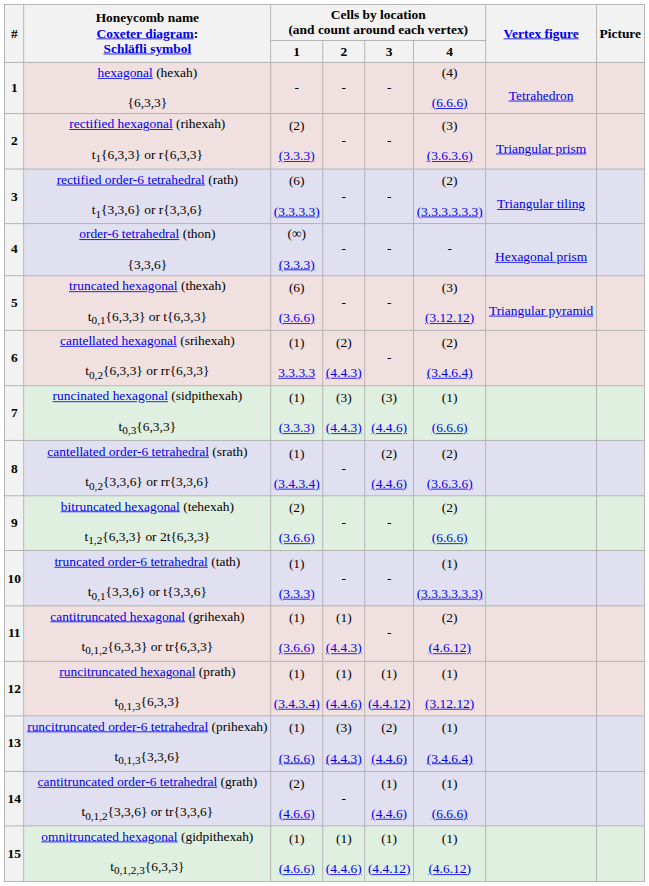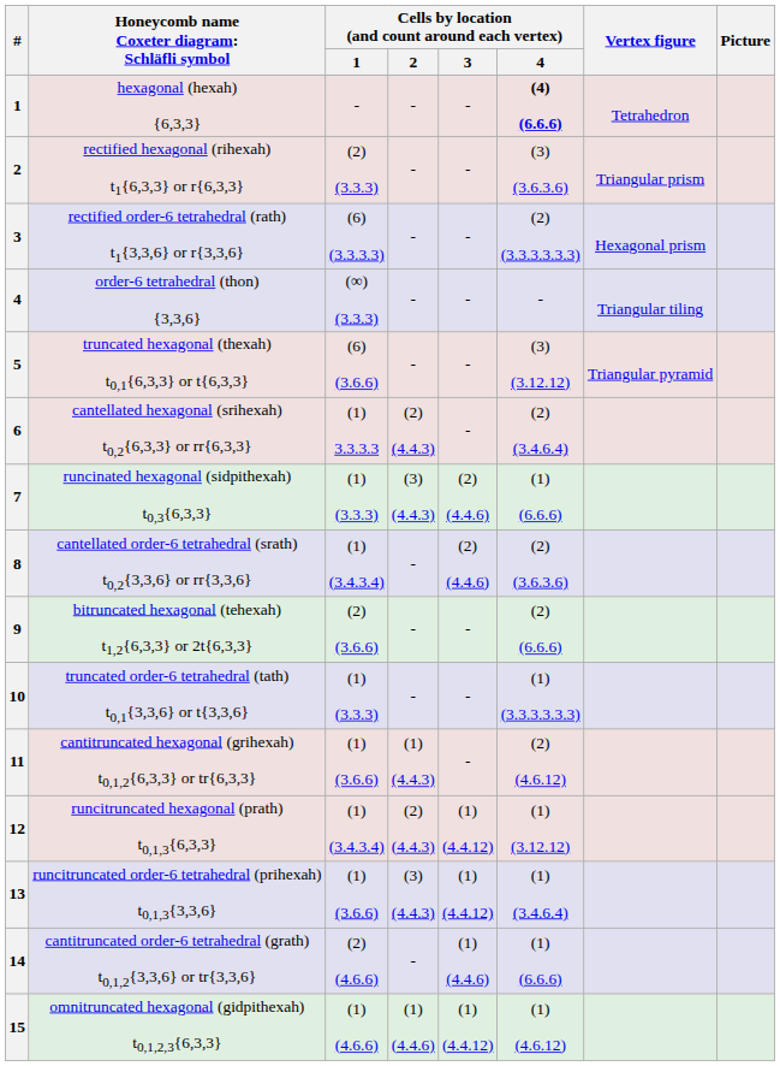hexagonal (hexah) {6,3,3} | Cells by location (and count around each vertex) / 4: normal -> bold
rectified order-6 tetrahedral (rath) t1{3,3,6} or r{3,3,6} | Vertex figure: Triangular tiling -> Hexagonal prism
order-6 tetrahedral (thon) {3,3,6} | Vertex figure: Hexagonal prism -> Triangular tiling
runcinated hexagonal (sidpithexah) t0,3{6,3,3} | Cells by location (and count around each vertex) / 3: (3) (4.4.6) -> (2) (4.4.6)
runcitruncated hexagonal (prath) t0,1,3{6,3,3} | Cells by location (and count around each vertex) / 2: (1) (4.4.6) -> (2) (4.4.3)
runcitruncated order-6 tetrahedral (prihexah) t0,1,3{3,3,6} | Cells by location (and count around each vertex) / 3: (2) (4.4.6) -> (1) (4.4.12)
